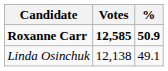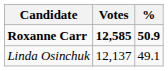Linda Osinchuk | Votes: 12,138 -> 12,137
